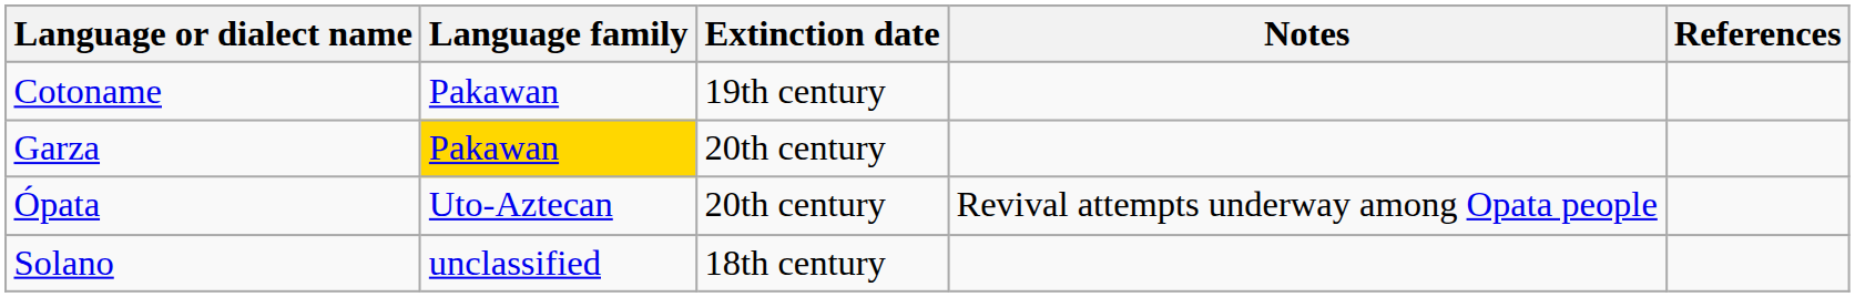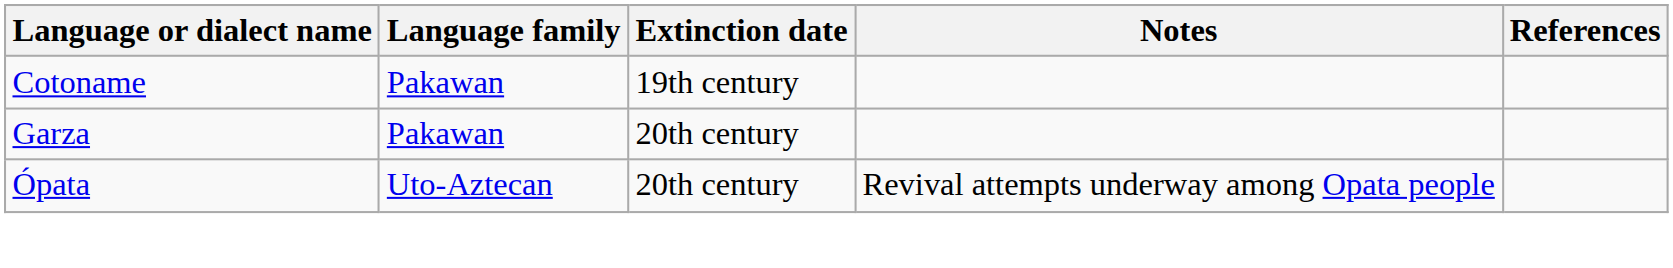Garza | Language family: gold background -> no background
- row: Solano | unclassified | 18th century
